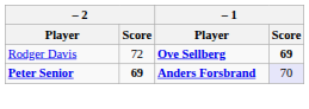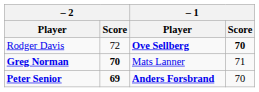Rodger Davis | – 1 / Score: 69 -> 70
+ row: Greg Norman | 70 | Mats Lanner | 71
Peter Senior | – 1 / Score: lavender background -> no background
